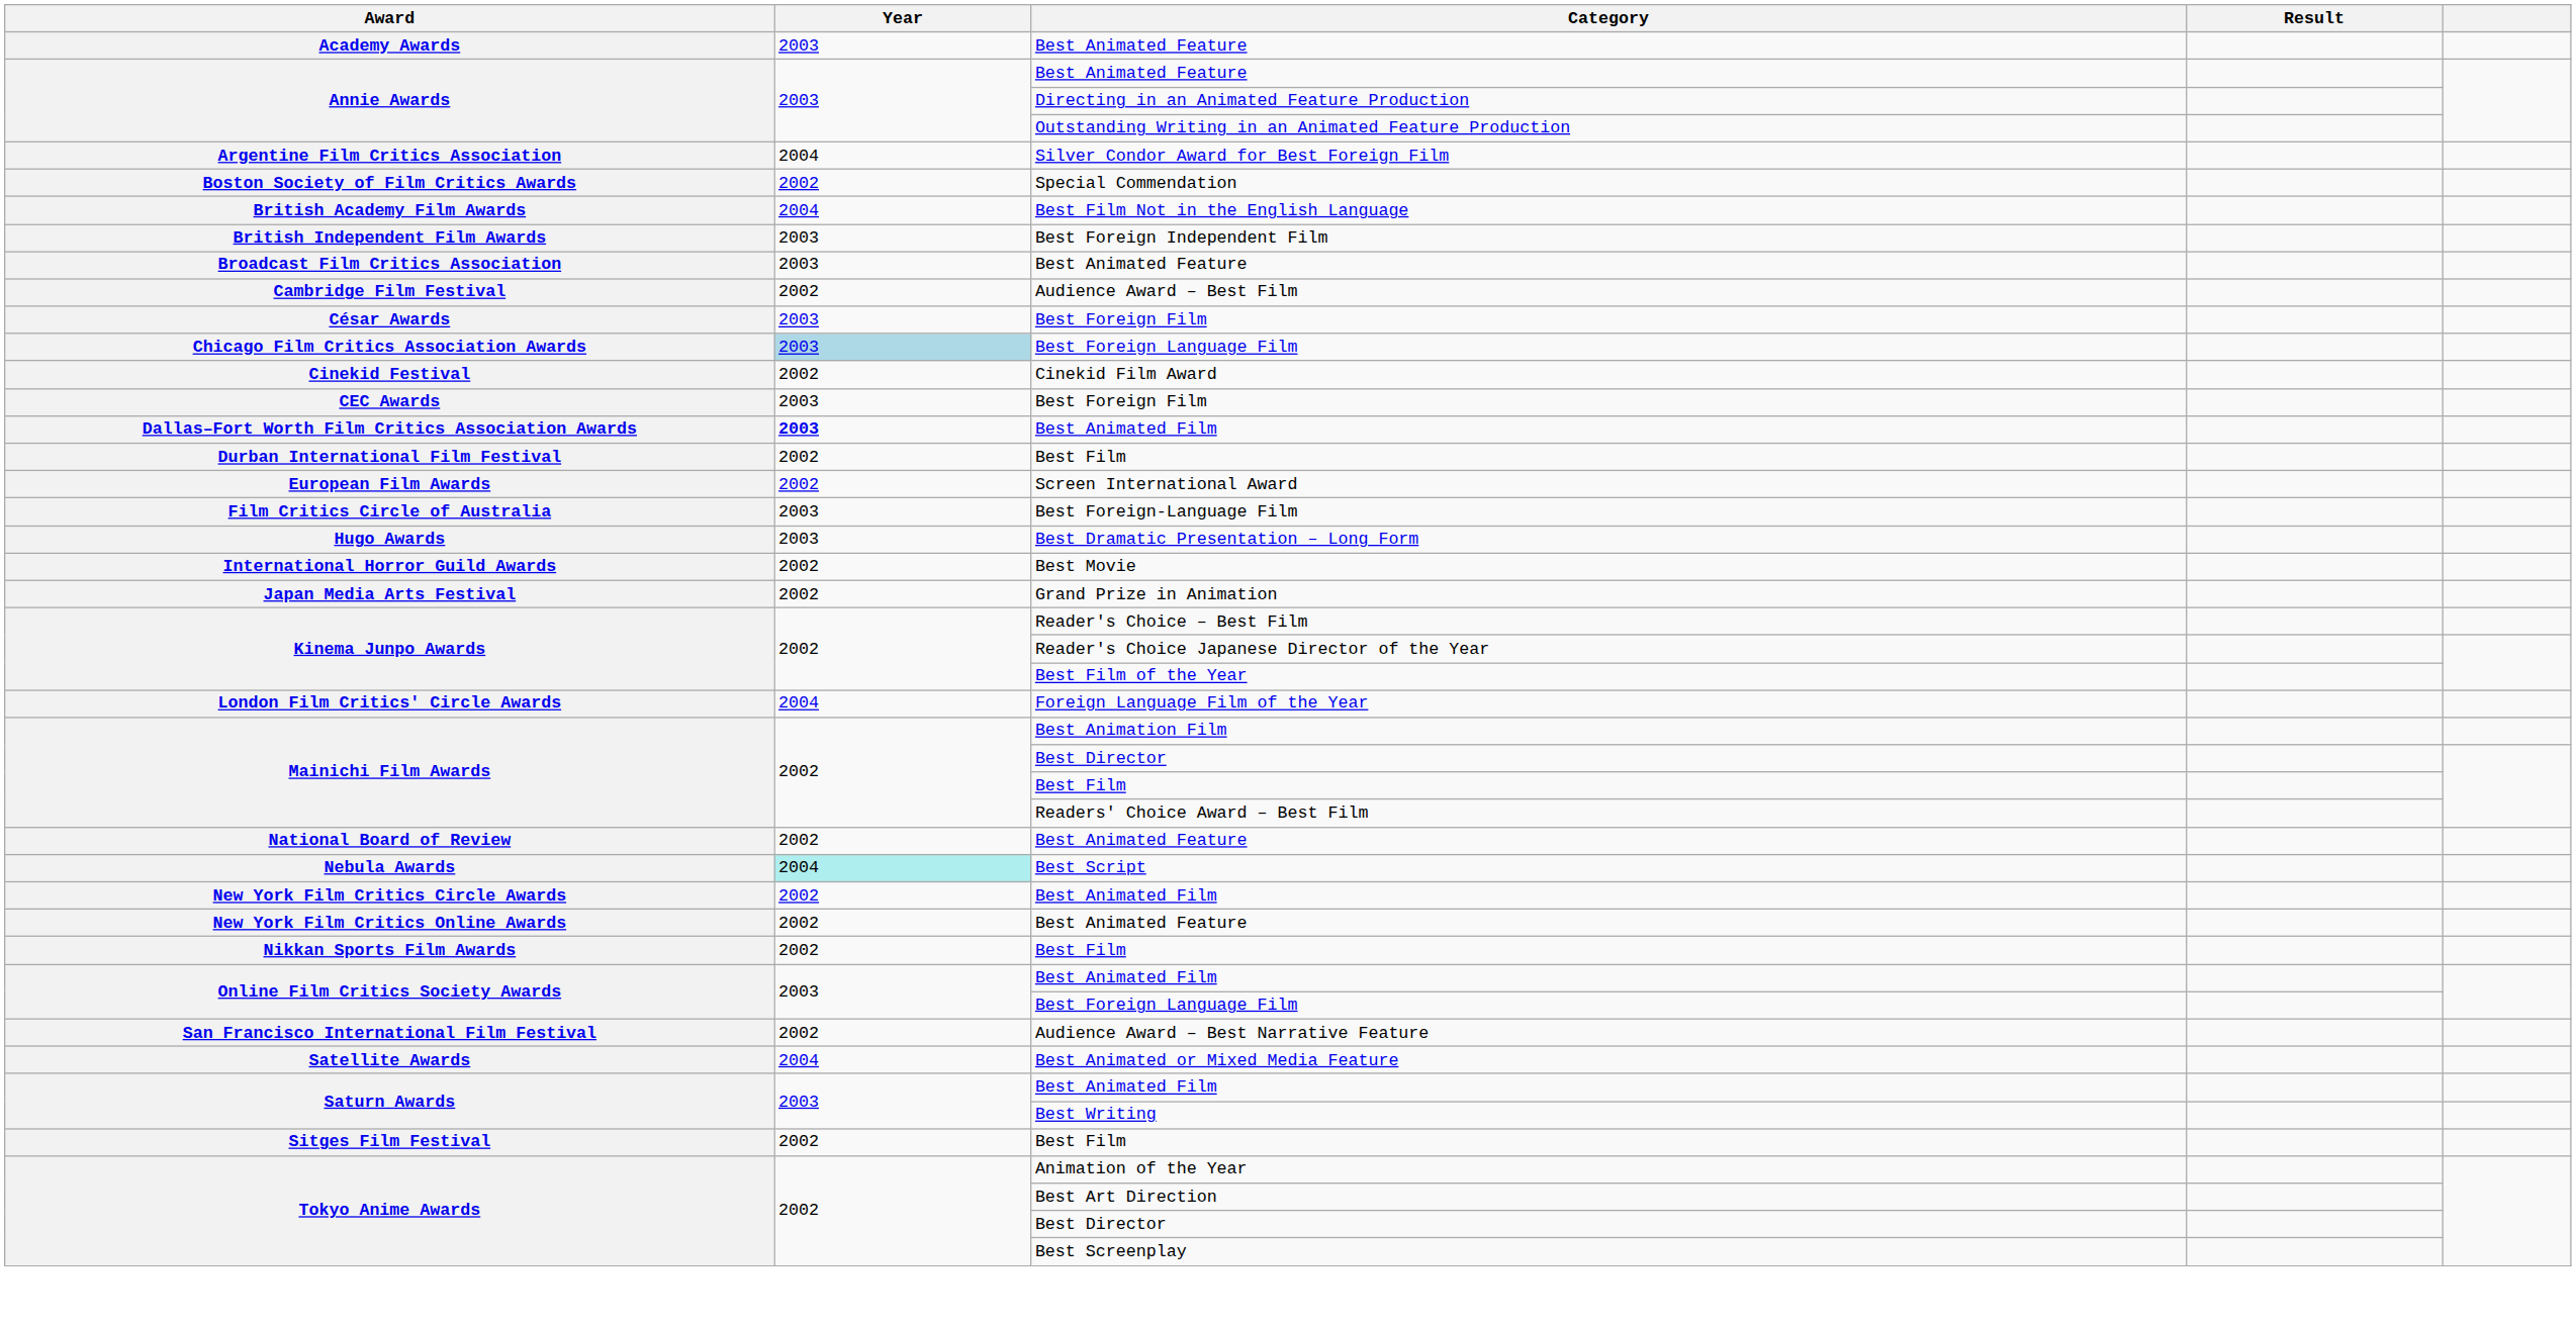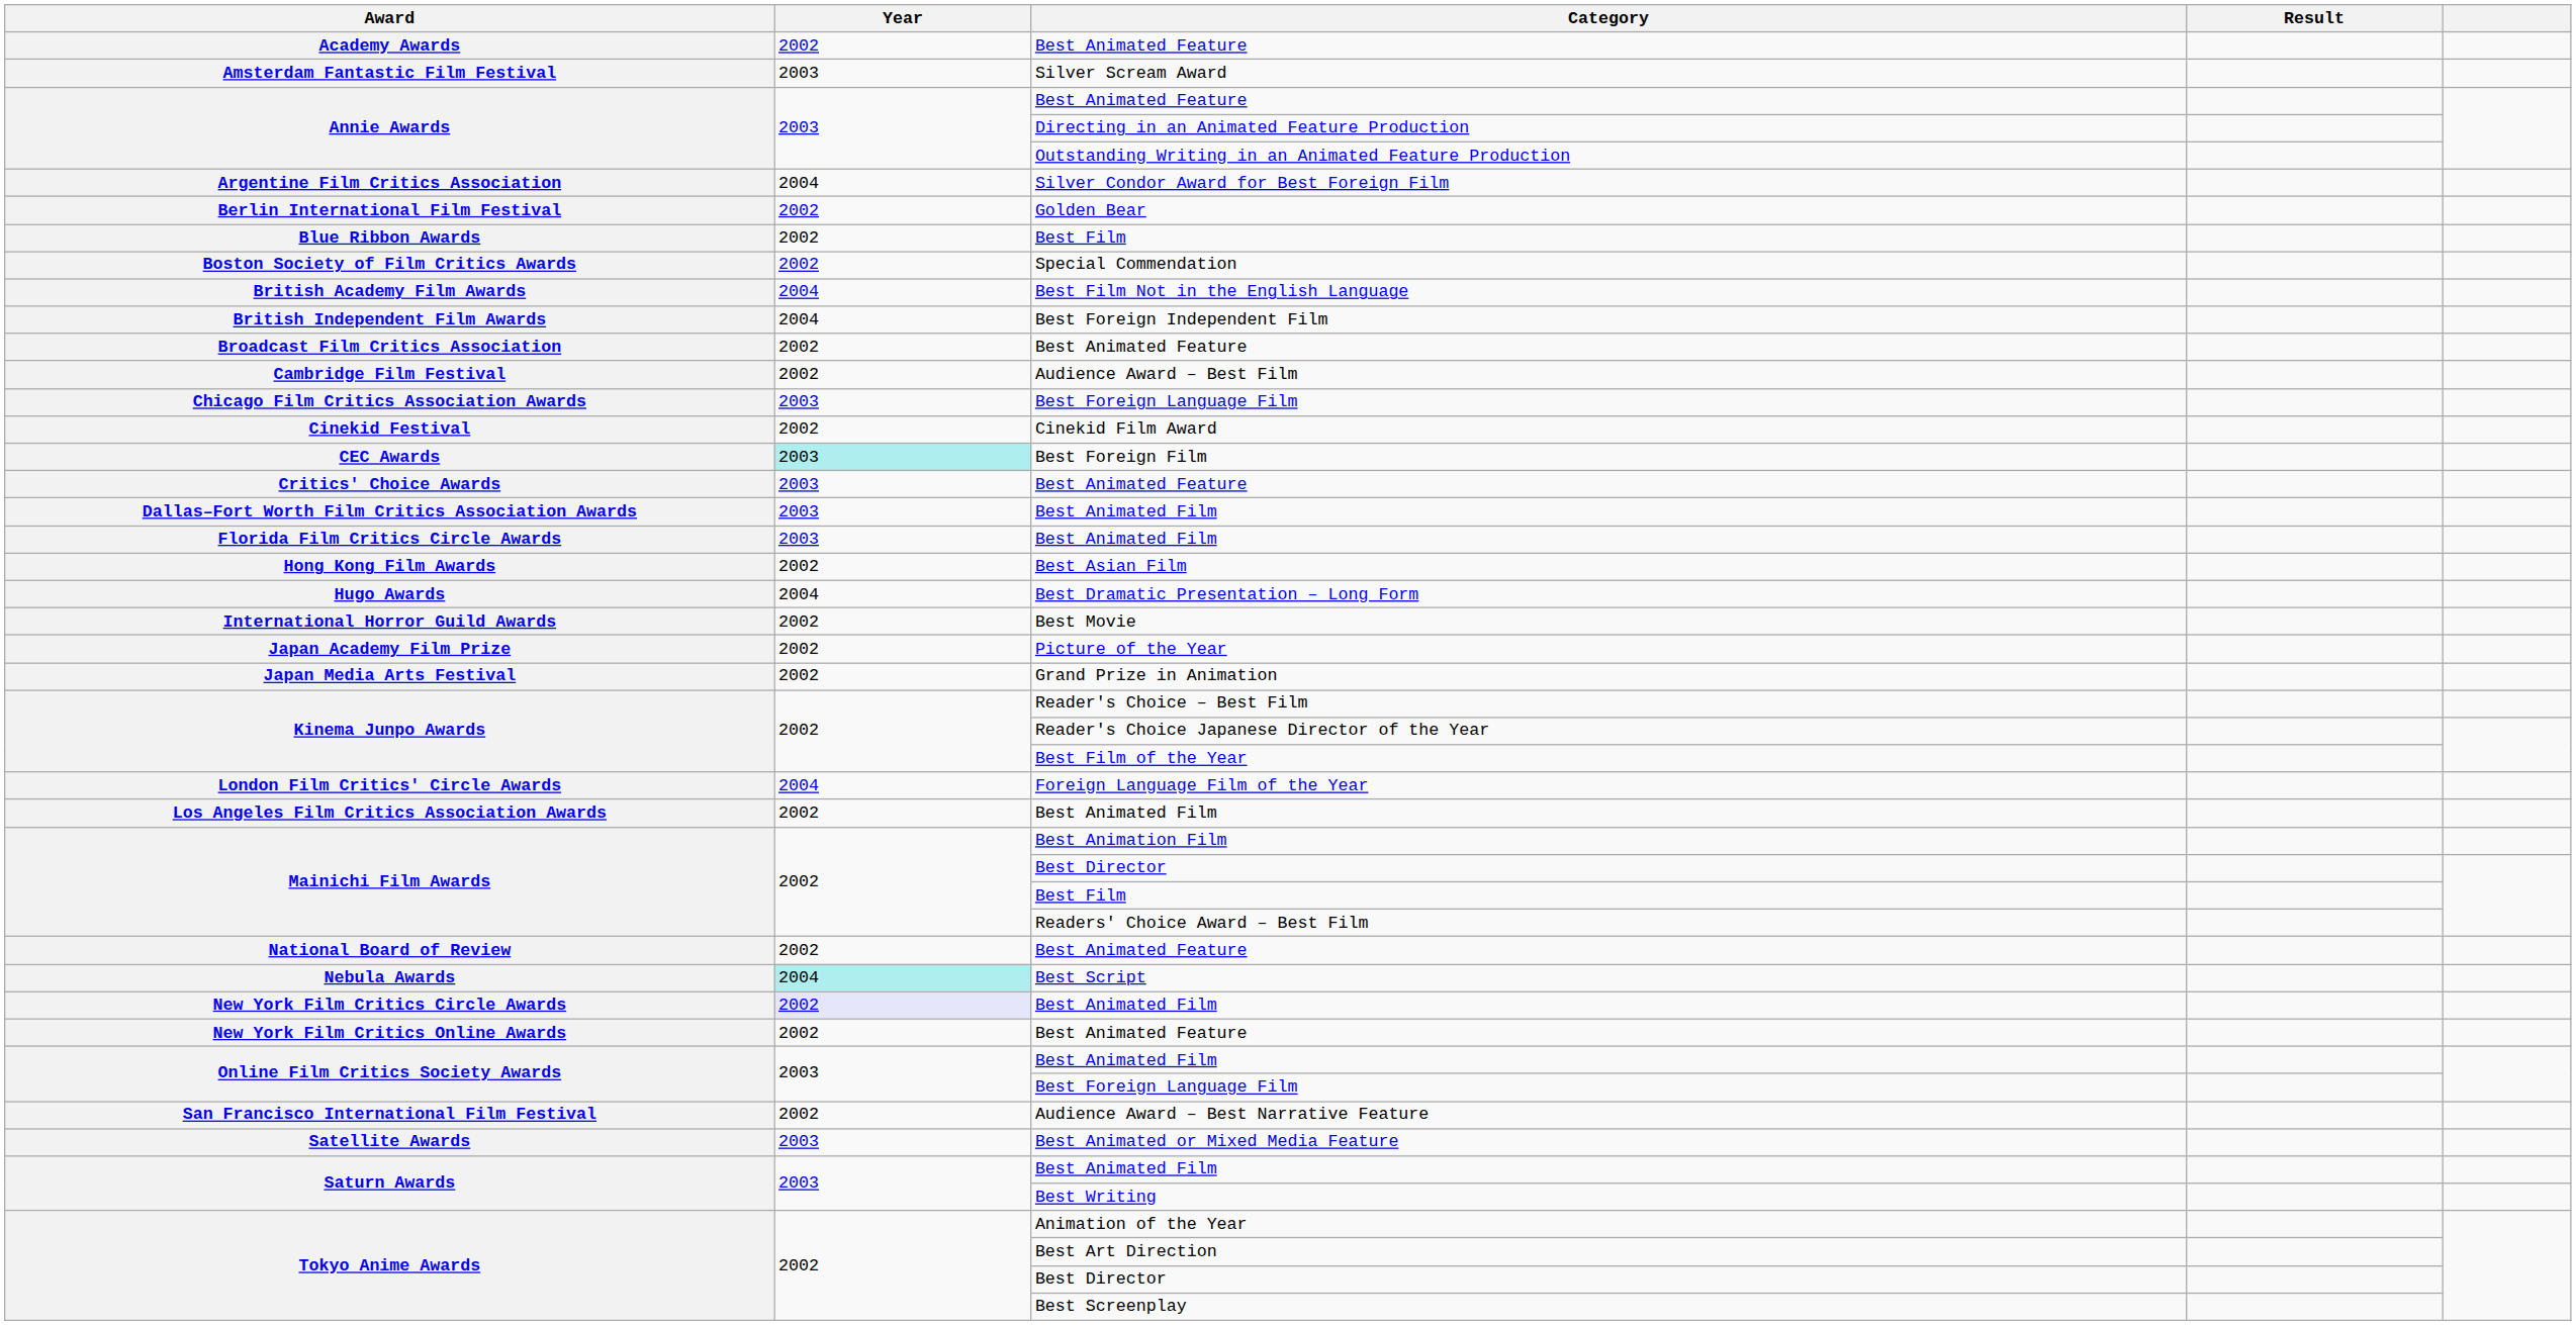Academy Awards | Year: 2003 -> 2002
+ row: Amsterdam Fantastic Film Festival | 2003 | Silver Scream Award
+ row: Berlin International Film Festival | 2002 | Golden Bear
+ row: Blue Ribbon Awards | 2002 | Best Film
British Independent Film Awards | Year: 2003 -> 2004
Broadcast Film Critics Association | Year: 2003 -> 2002
- row: César Awards | 2003 | Best Foreign Film
Chicago Film Critics Association Awards | Year: lightblue background -> no background
CEC Awards | Year: no background -> paleturquoise background
+ row: Critics' Choice Awards | 2003 | Best Animated Feature
Dallas–Fort Worth Film Critics Association Awards | Year: bold -> normal
- row: Durban International Film Festival | 2002 | Best Film
- row: European Film Awards | 2002 | Screen International Award
- row: Film Critics Circle of Australia | 2003 | Best Foreign-Language Film
+ row: Florida Film Critics Circle Awards | 2003 | Best Animated Film
+ row: Hong Kong Film Awards | 2002 | Best Asian Film
Hugo Awards | Year: 2003 -> 2004
+ row: Japan Academy Film Prize | 2002 | Picture of the Year
+ row: Los Angeles Film Critics Association Awards | 2002 | Best Animated Film
New York Film Critics Circle Awards | Year: no background -> lavender background
- row: Nikkan Sports Film Awards | 2002 | Best Film
Satellite Awards | Year: 2004 -> 2003
- row: Sitges Film Festival | 2002 | Best Film
